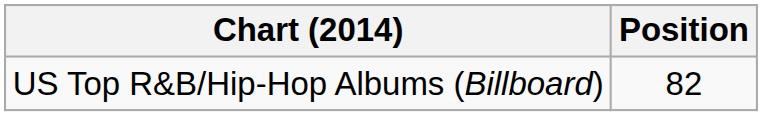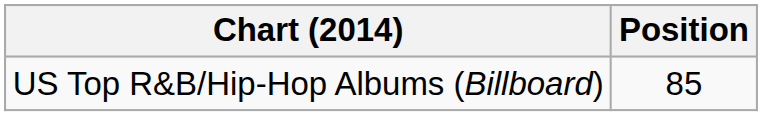US Top R&B/Hip-Hop Albums (Billboard) | Position: 82 -> 85
